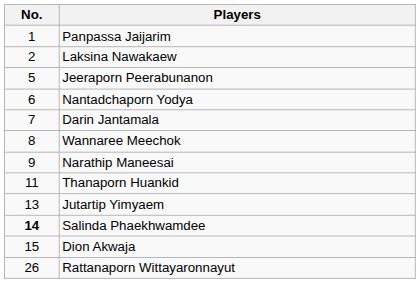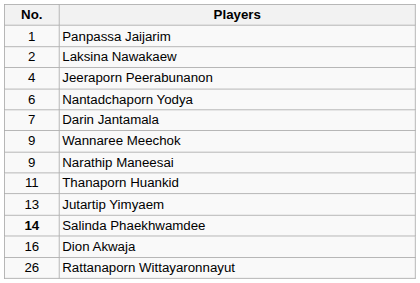Jeeraporn Peerabunanon | No.: 5 -> 4
Wannaree Meechok | No.: 8 -> 9
Dion Akwaja | No.: 15 -> 16
